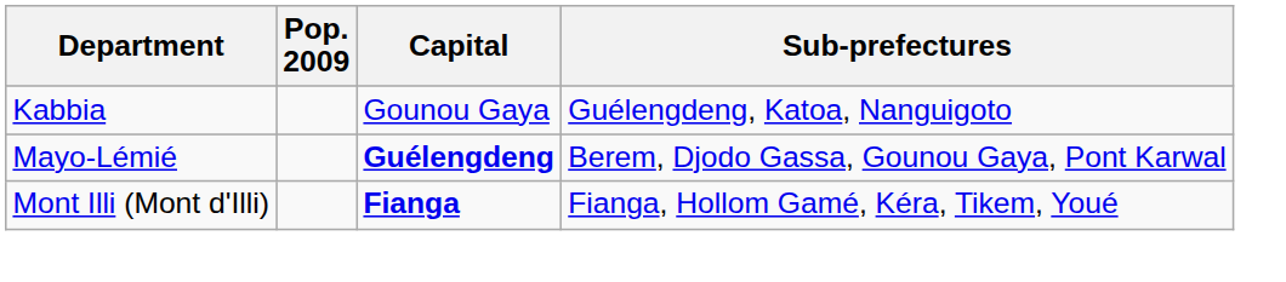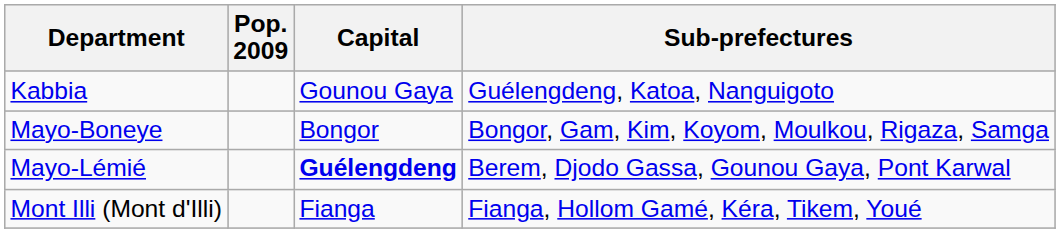+ row: Mayo-Boneye | Bongor | Bongor, Gam, Kim, Koyom, Moulkou, Rigaza, Samga
Mont Illi (Mont d'Illi) | Capital: bold -> normal
